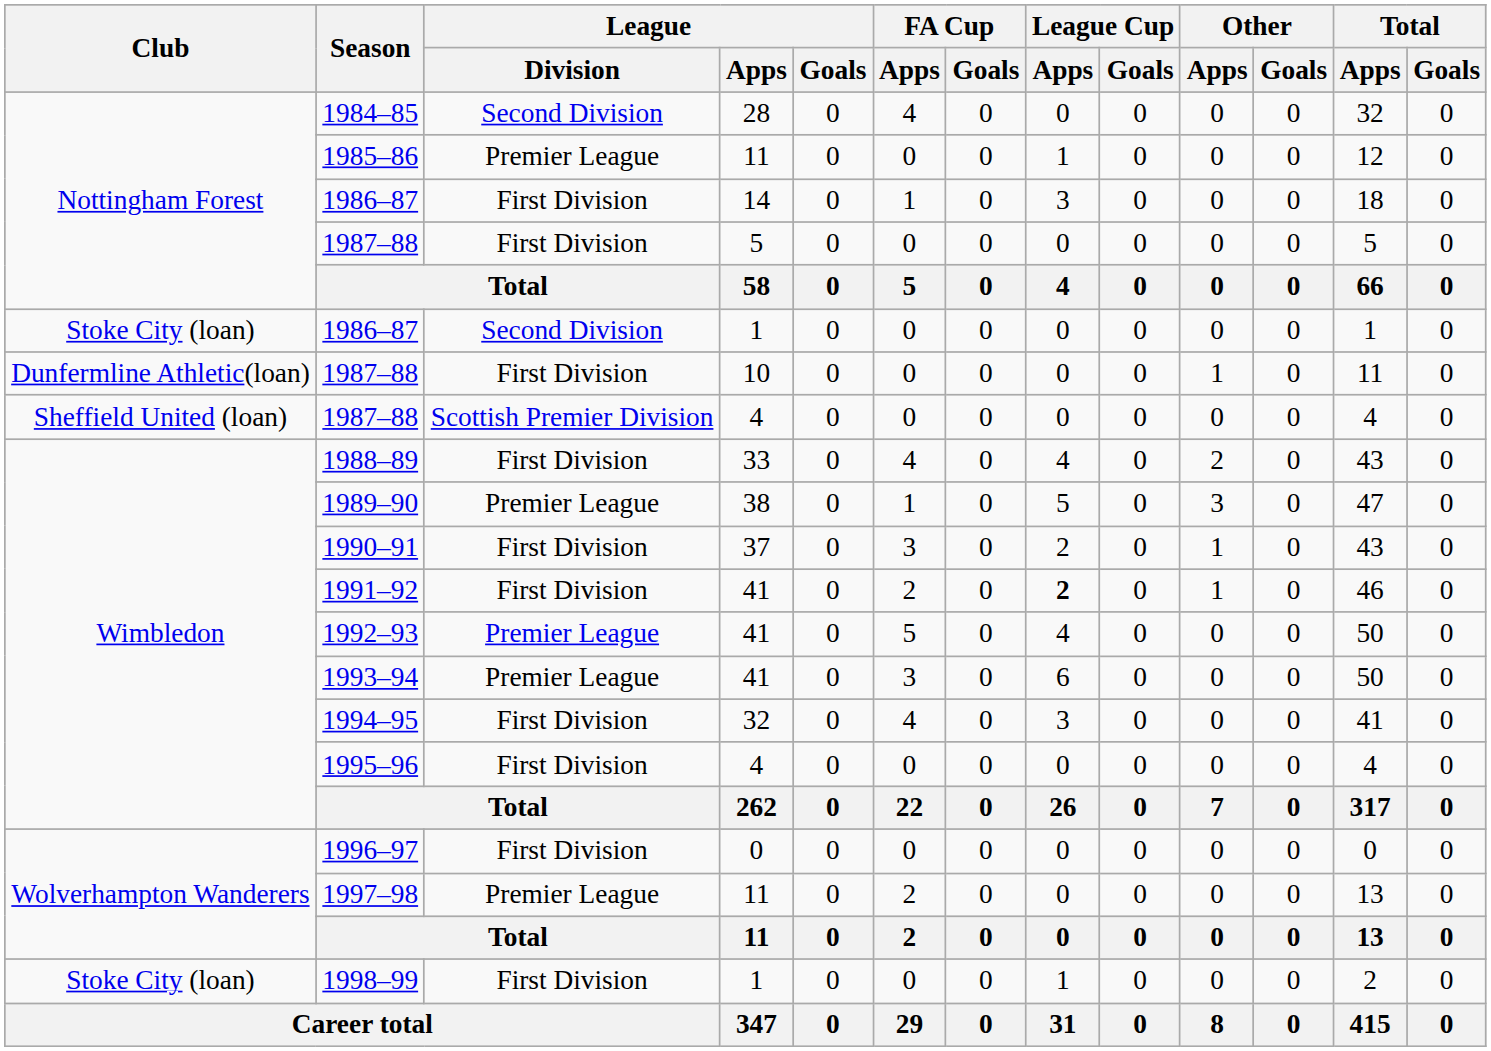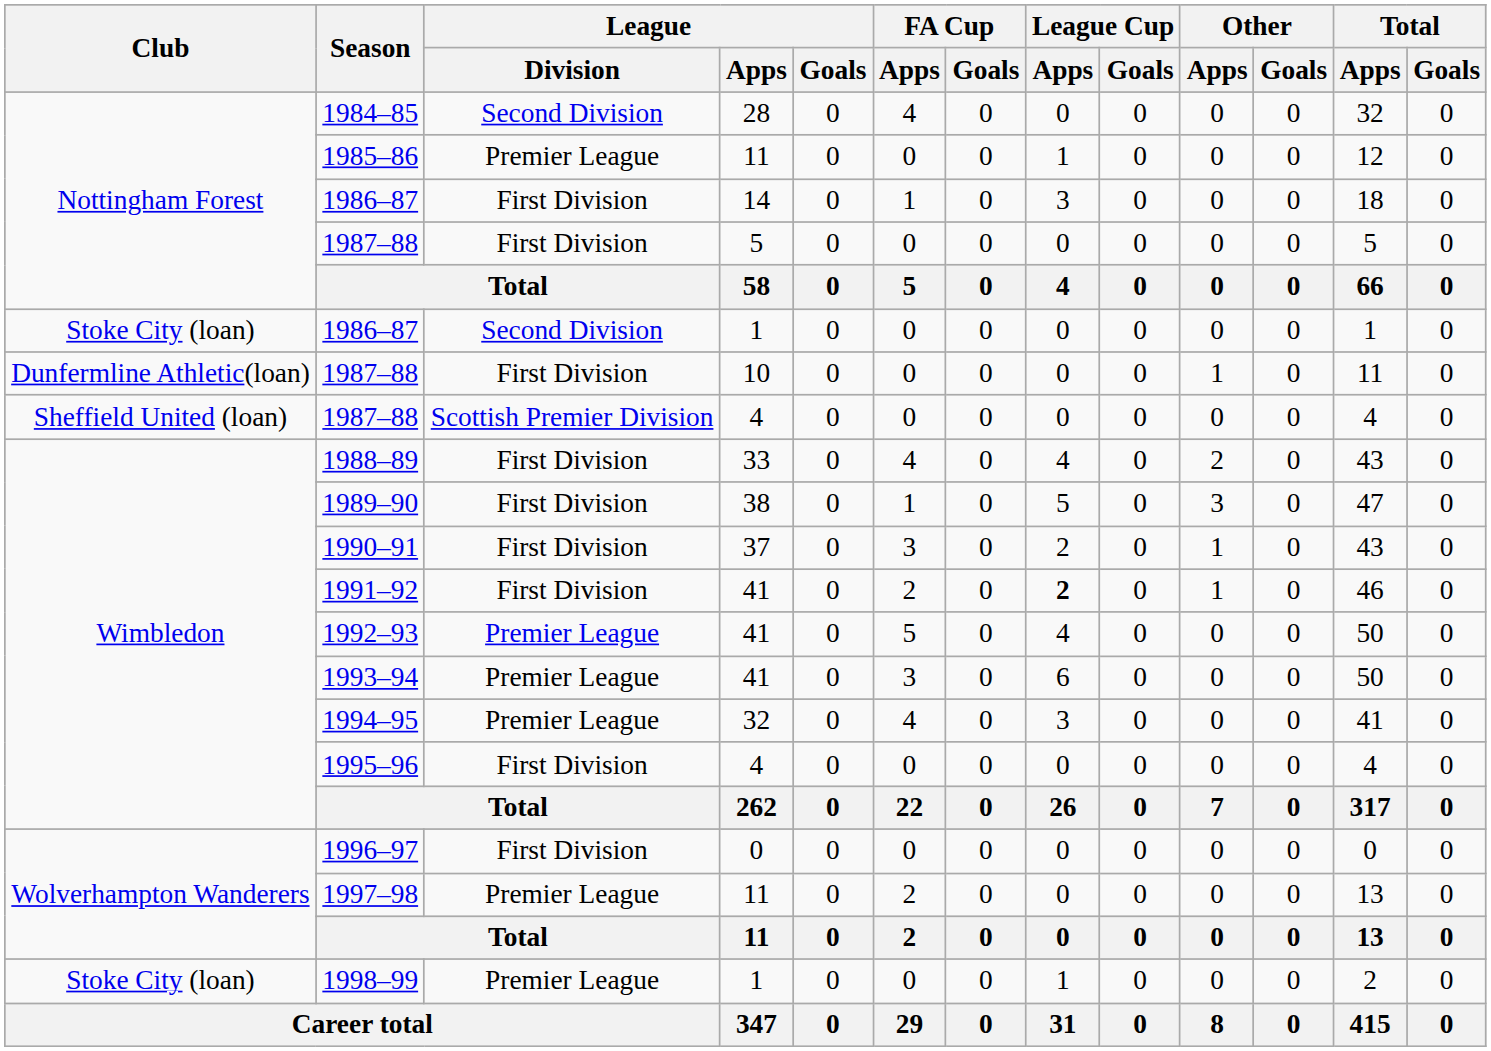1989–90 | League / Division: Premier League -> First Division
1994–95 | League / Division: First Division -> Premier League
1998–99 | League / Division: First Division -> Premier League
